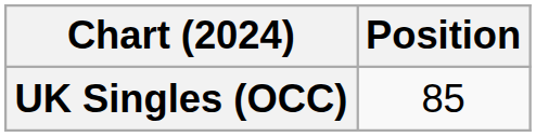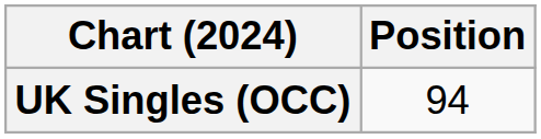UK Singles (OCC) | Position: 85 -> 94
